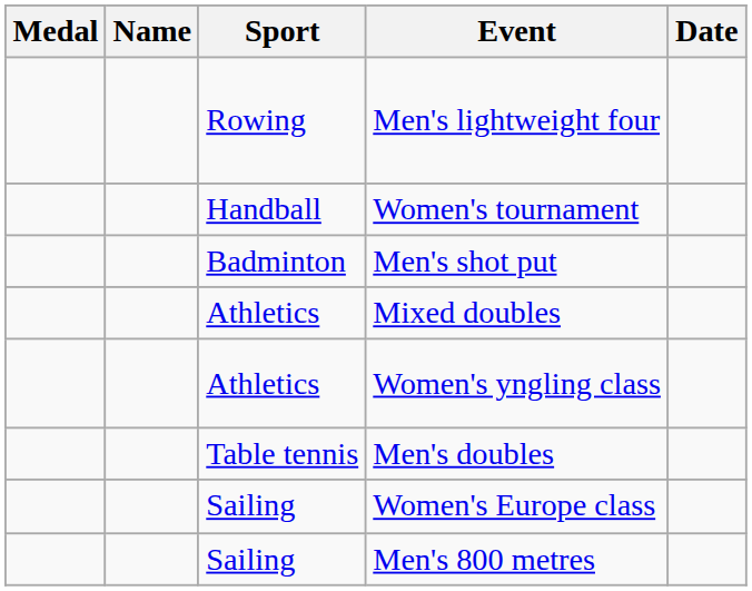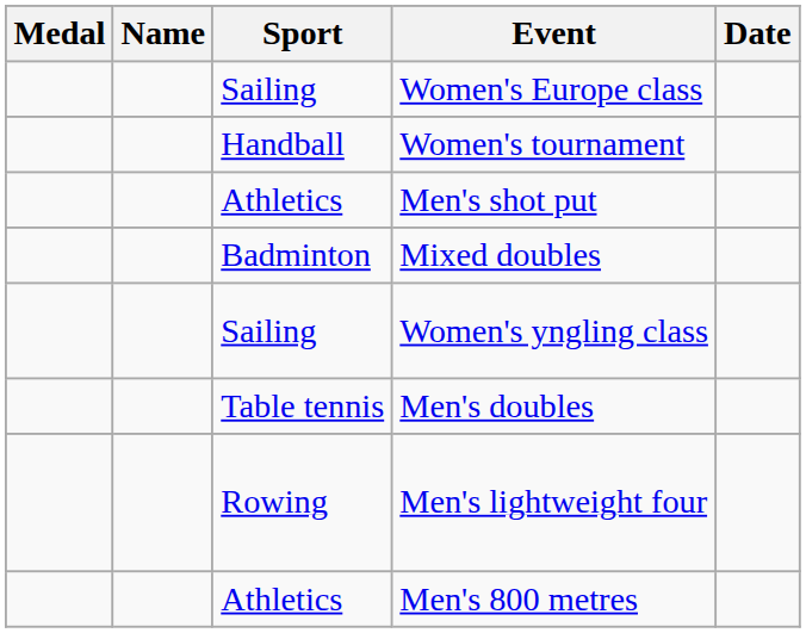rows swapped: Men's lightweight four <-> Women's Europe class
Men's shot put | Sport: Badminton -> Athletics
Mixed doubles | Sport: Athletics -> Badminton
Women's yngling class | Sport: Athletics -> Sailing
Men's 800 metres | Sport: Sailing -> Athletics
